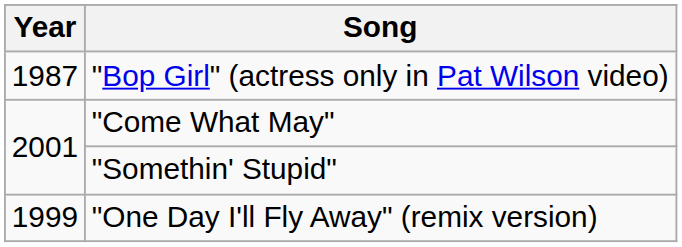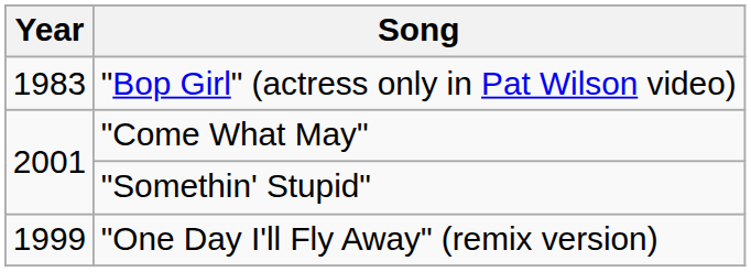"Bop Girl" (actress only in Pat Wilson video) | Year: 1987 -> 1983
